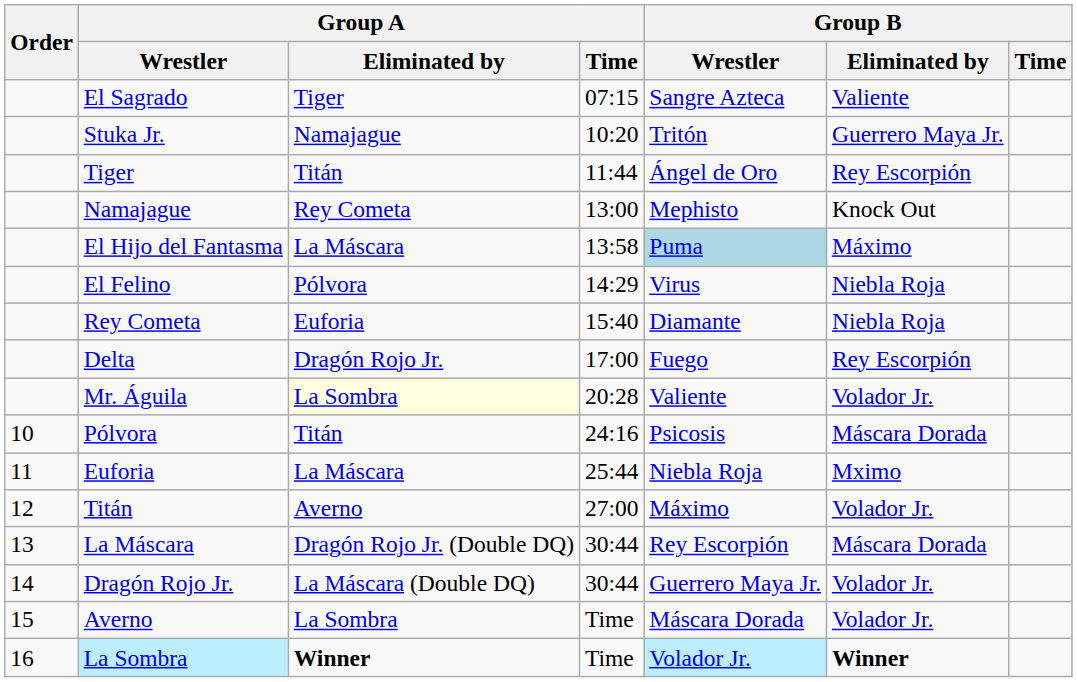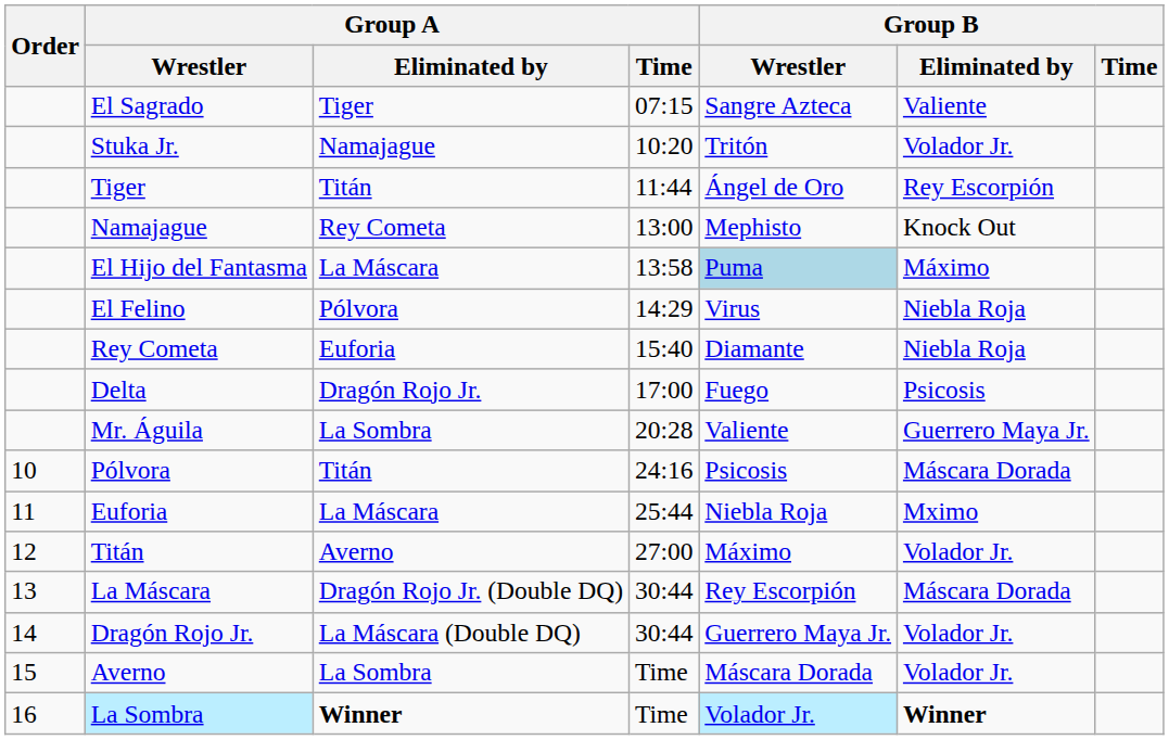Stuka Jr. | Group B / Eliminated by: Guerrero Maya Jr. -> Volador Jr.
Delta | Group B / Eliminated by: Rey Escorpión -> Psicosis
Mr. Águila | Group A / Eliminated by: lightyellow background -> no background
Mr. Águila | Group B / Eliminated by: Volador Jr. -> Guerrero Maya Jr.
